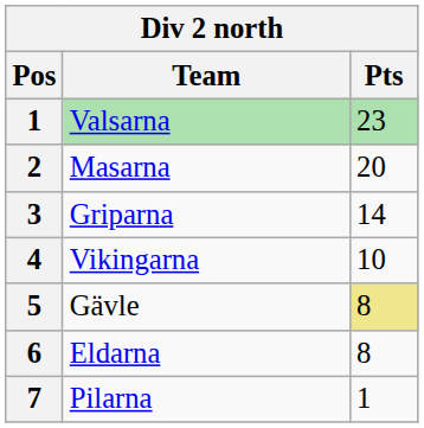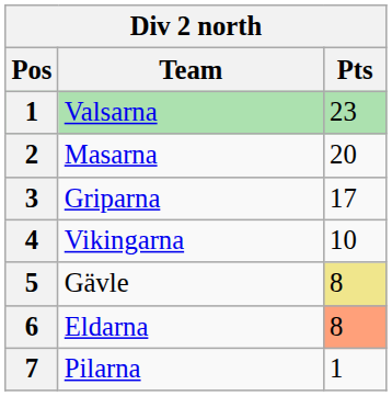Griparna | Pts: 14 -> 17
Eldarna | Pts: no background -> lightsalmon background
